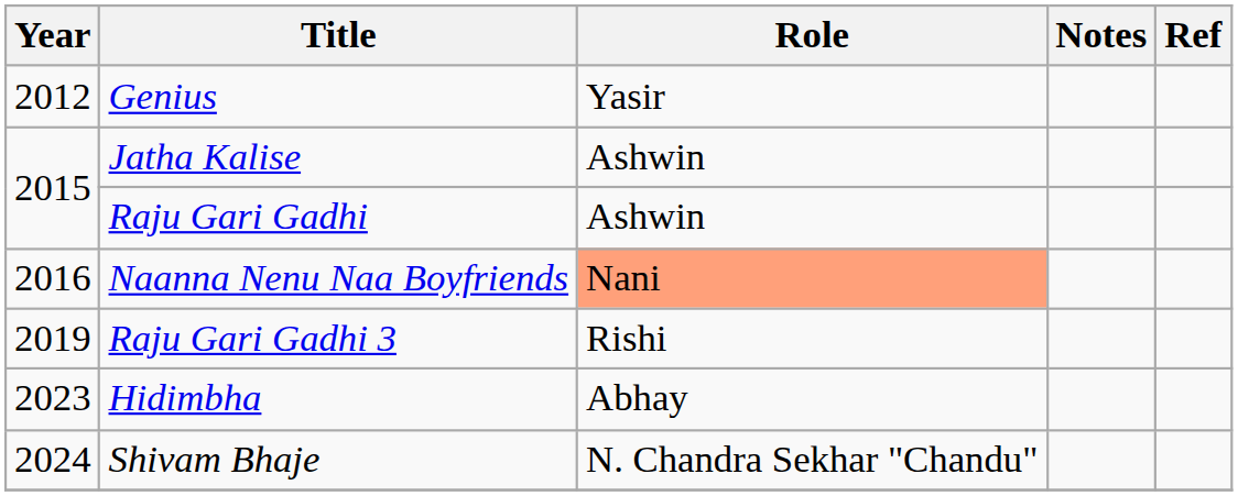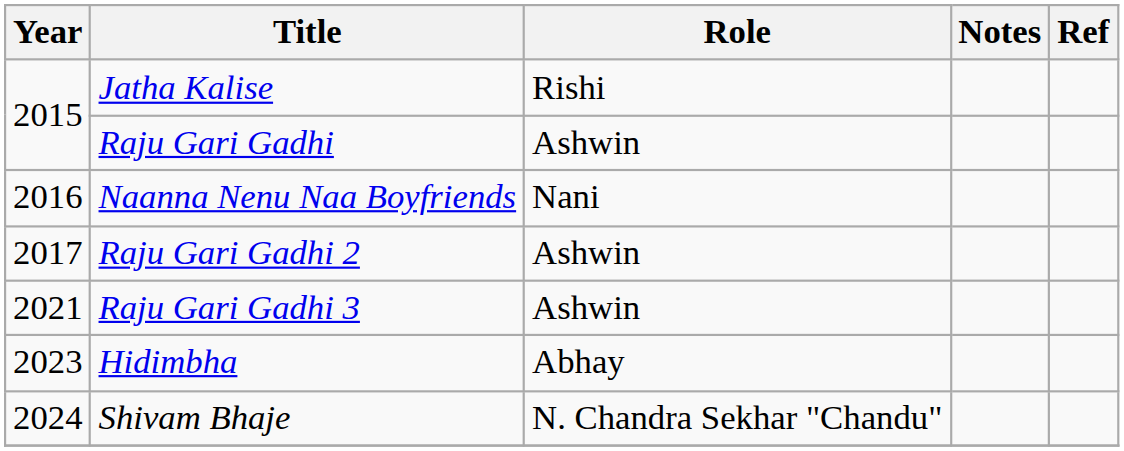- row: 2012 | Genius | Yasir
Jatha Kalise | Role: Ashwin -> Rishi
Naanna Nenu Naa Boyfriends | Role: lightsalmon background -> no background
+ row: 2017 | Raju Gari Gadhi 2 | Ashwin
Raju Gari Gadhi 3 | Year: 2019 -> 2021
Raju Gari Gadhi 3 | Role: Rishi -> Ashwin
